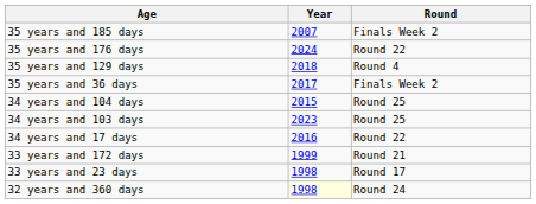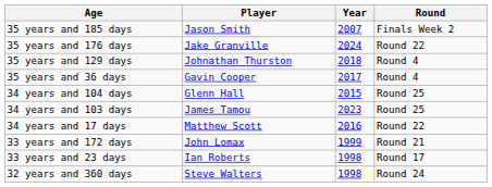+ column: Player | Jason Smith | Jake Granville | Johnathan Thurston | Gavin Cooper | Glenn Hall | James Tamou | Matthew Scott | John Lomax | Ian Roberts | Steve Walters
35 years and 36 days | Round: Finals Week 2 -> Round 4
